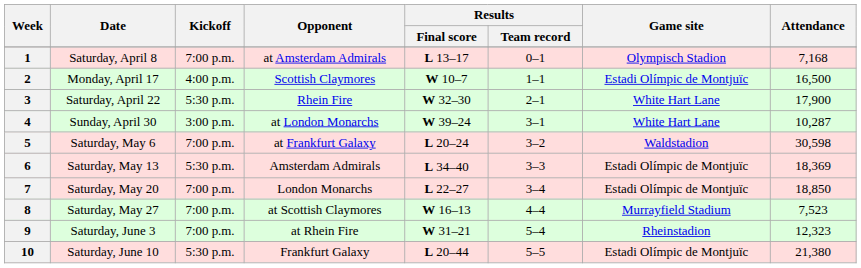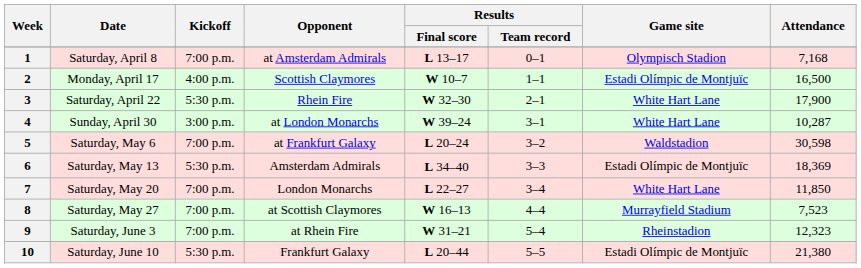7 | Game site: Estadi Olímpic de Montjuïc -> White Hart Lane
7 | Attendance: 18,850 -> 11,850
